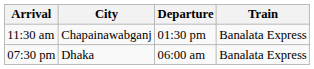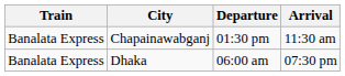columns swapped: Train <-> Arrival
